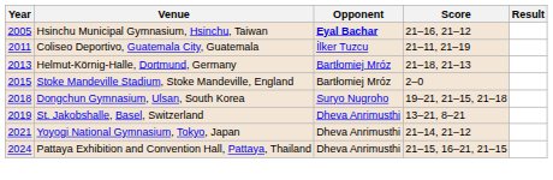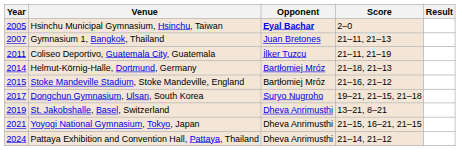Hsinchu Municipal Gymnasium, Hsinchu, Taiwan | Score: 21–16, 21–12 -> 2–0
+ row: 2007 | Gymnasium 1, Bangkok, Thailand | Juan Bretones | 21–11, 21–13
Helmut-Körnig-Halle, Dortmund, Germany | Year: 2013 -> 2014
Stoke Mandeville Stadium, Stoke Mandeville, England | Score: 2–0 -> 21–16, 21–12
Dongchun Gymnasium, Ulsan, South Korea | Year: 2018 -> 2017
Yoyogi National Gymnasium, Tokyo, Japan | Score: 21–14, 21–12 -> 21–15, 16–21, 21–15
Pattaya Exhibition and Convention Hall, Pattaya, Thailand | Score: 21–15, 16–21, 21–15 -> 21–14, 21–12
